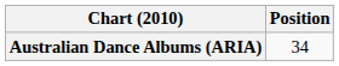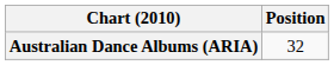Australian Dance Albums (ARIA) | Position: 34 -> 32
